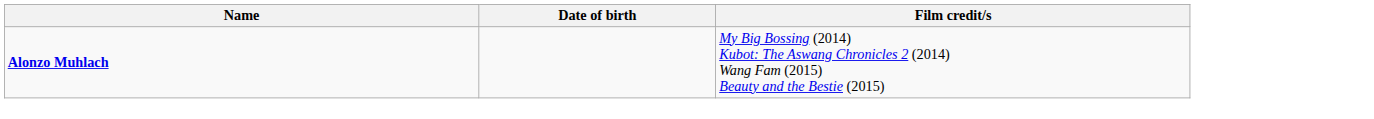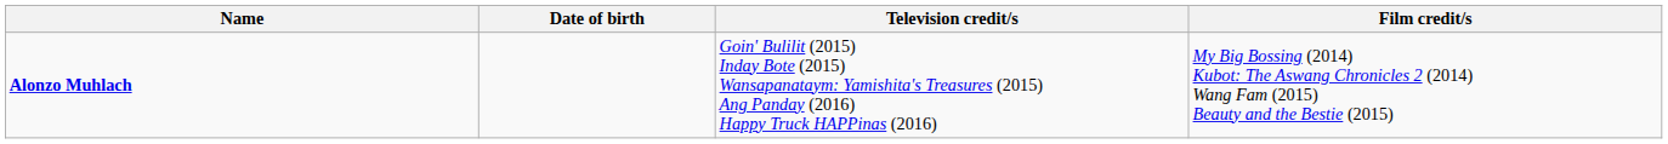+ column: Television credit/s | Goin' Bulilit (2015) Inday Bote (2015) Wansapanataym: Yamishita's Treasures (2015) Ang Panday (2016) Happy Truck HAPPinas (2016)
